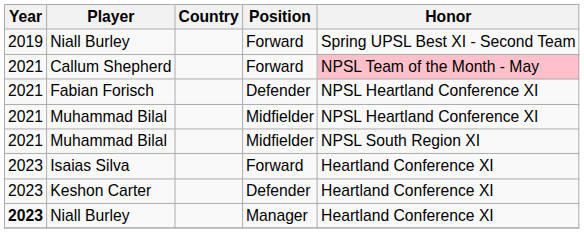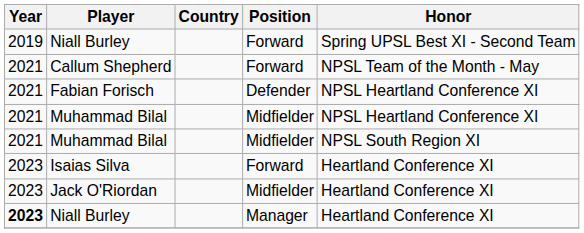Callum Shepherd | Honor: pink background -> no background
+ row: 2023 | Jack O'Riordan | Midfielder | Heartland Conference XI
- row: 2023 | Keshon Carter | Defender | Heartland Conference XI
